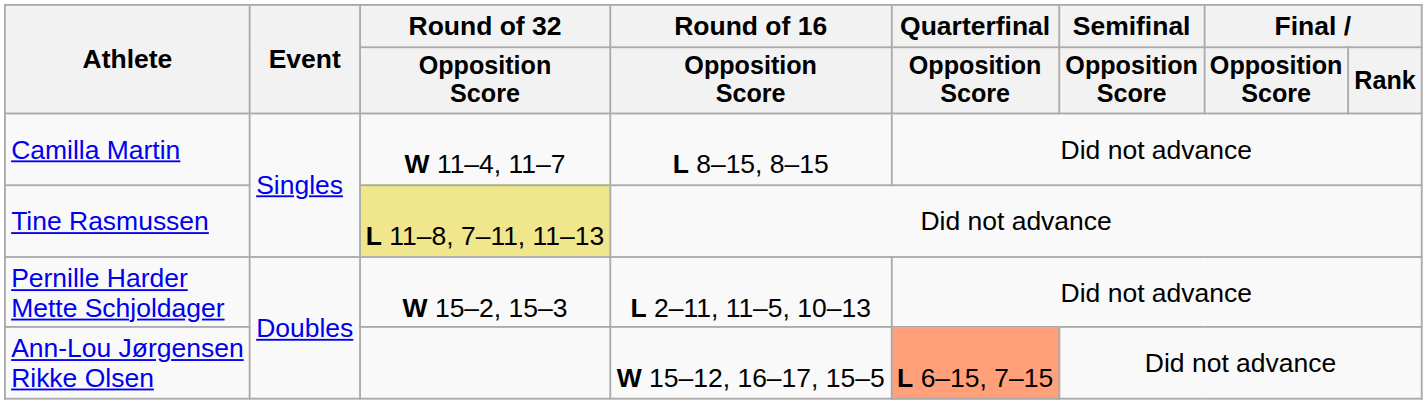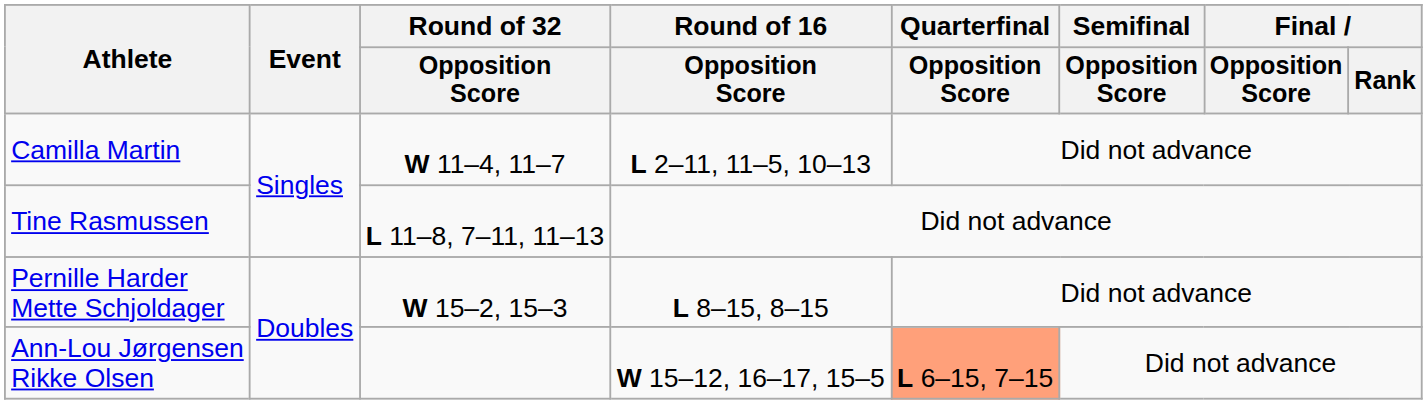Camilla Martin | Round of 16 / Opposition Score: L 8–15, 8–15 -> L 2–11, 11–5, 10–13
Tine Rasmussen | Round of 32 / Opposition Score: khaki background -> no background
Pernille Harder Mette Schjoldager | Round of 16 / Opposition Score: L 2–11, 11–5, 10–13 -> L 8–15, 8–15
